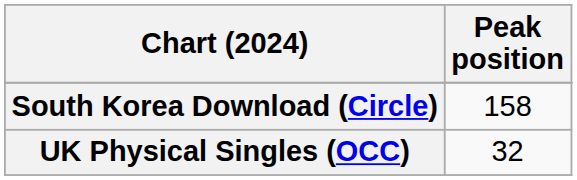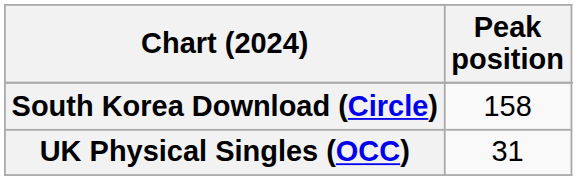UK Physical Singles (OCC) | Peak position: 32 -> 31
